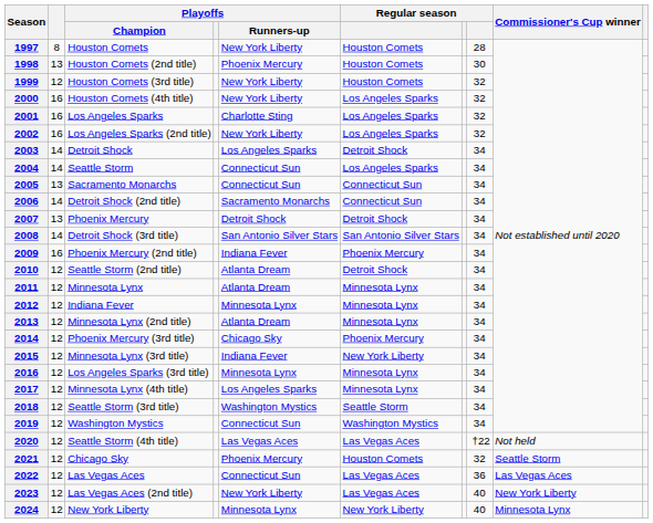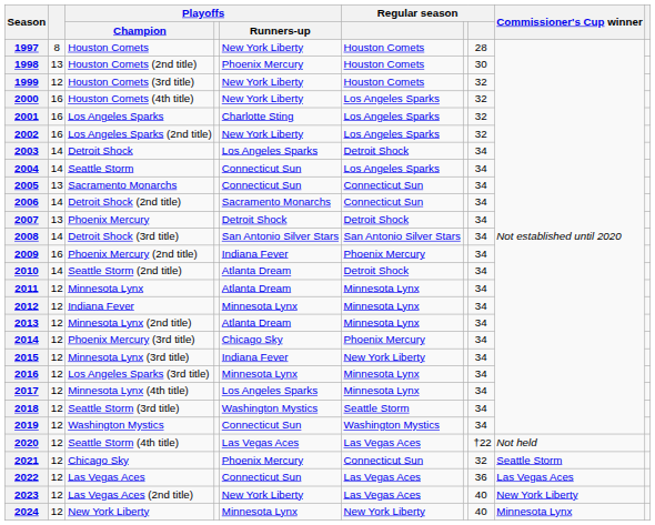2010 | column 2: 12 -> 14
2021 | column 6: Houston Comets -> Connecticut Sun
